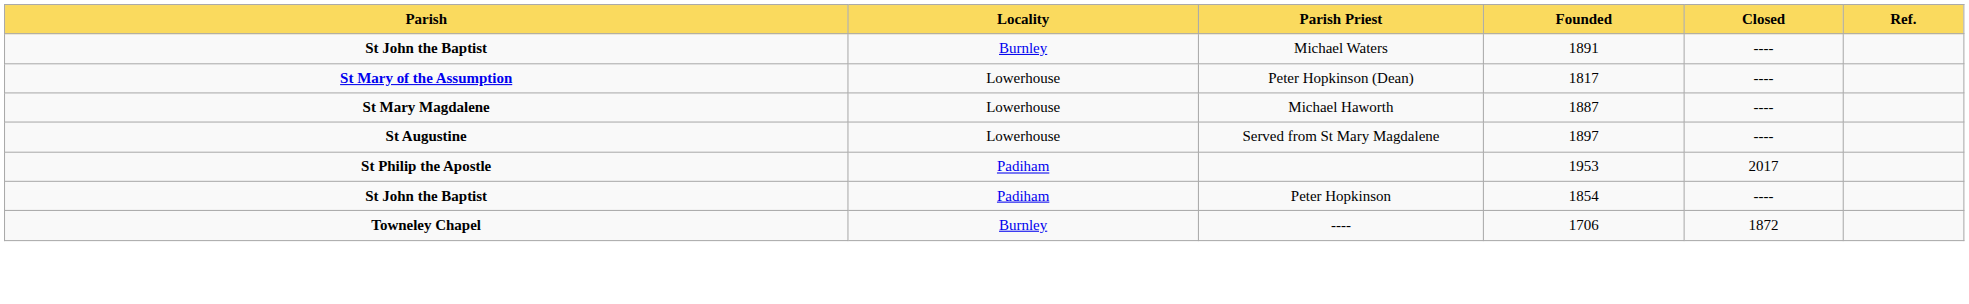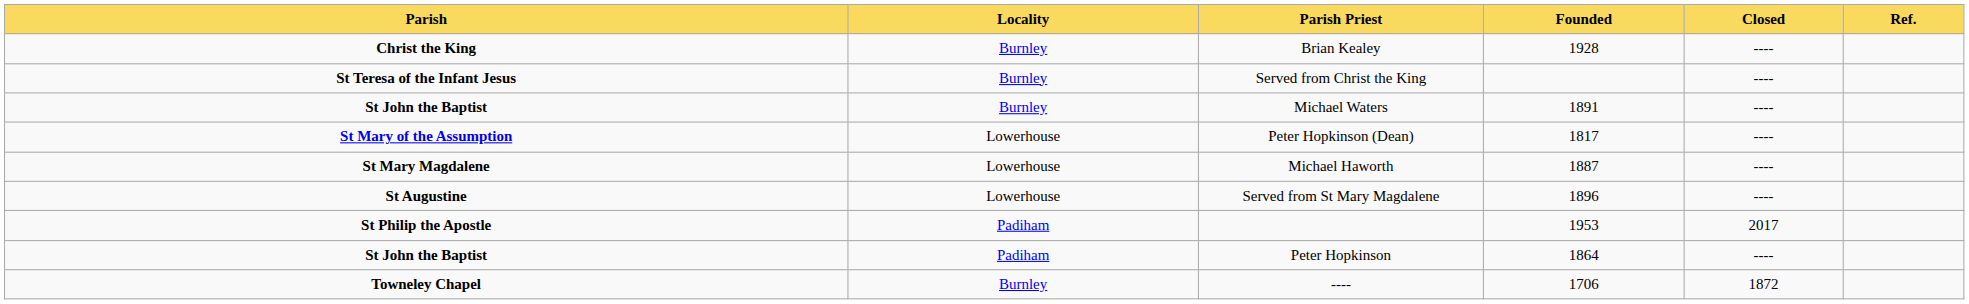+ row: Christ the King | Burnley | Brian Kealey | 1928 | ----
+ row: St Teresa of the Infant Jesus | Burnley | Served from Christ the King | ----
Served from St Mary Magdalene | Founded: 1897 -> 1896
Peter Hopkinson | Founded: 1854 -> 1864
